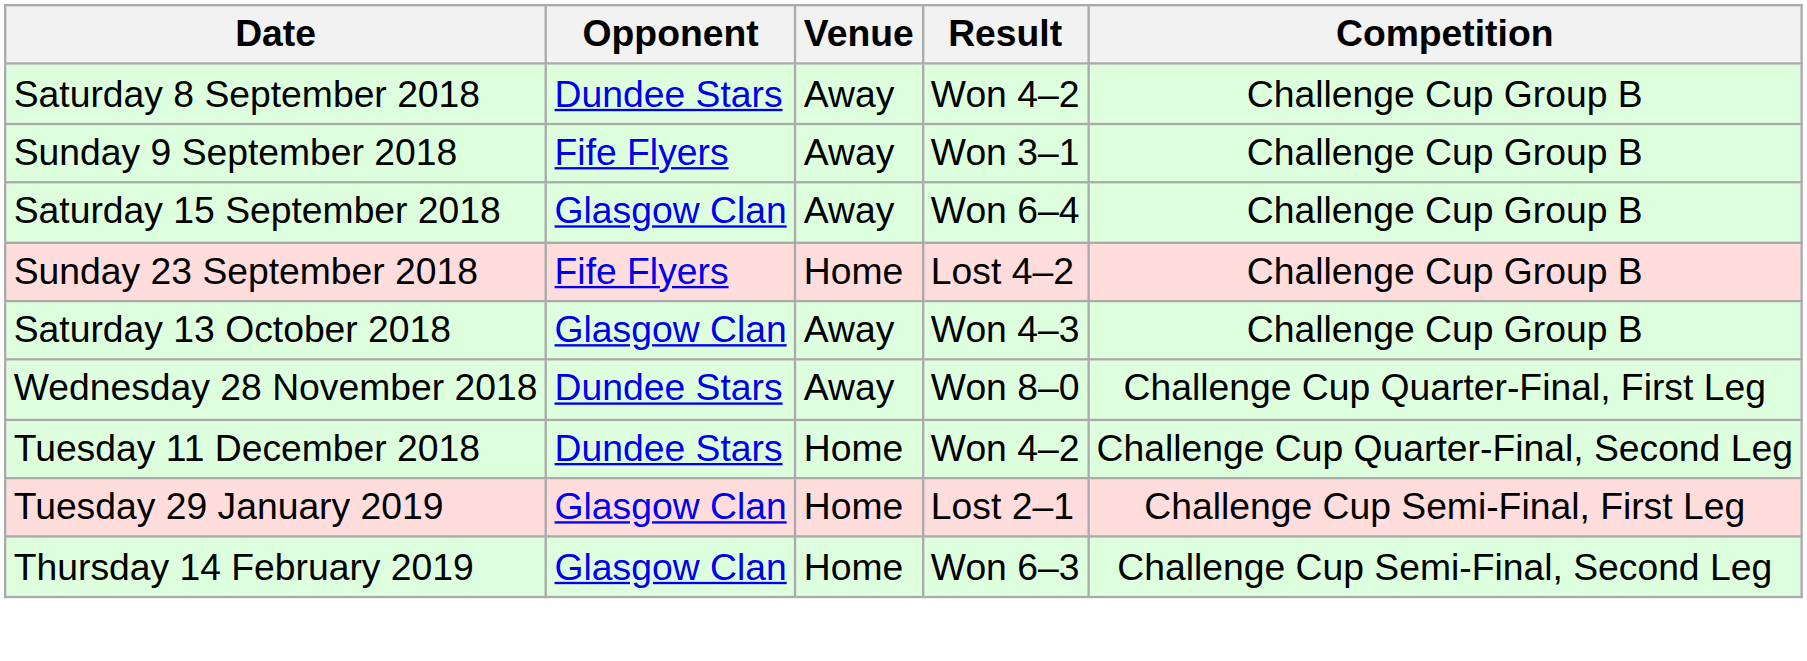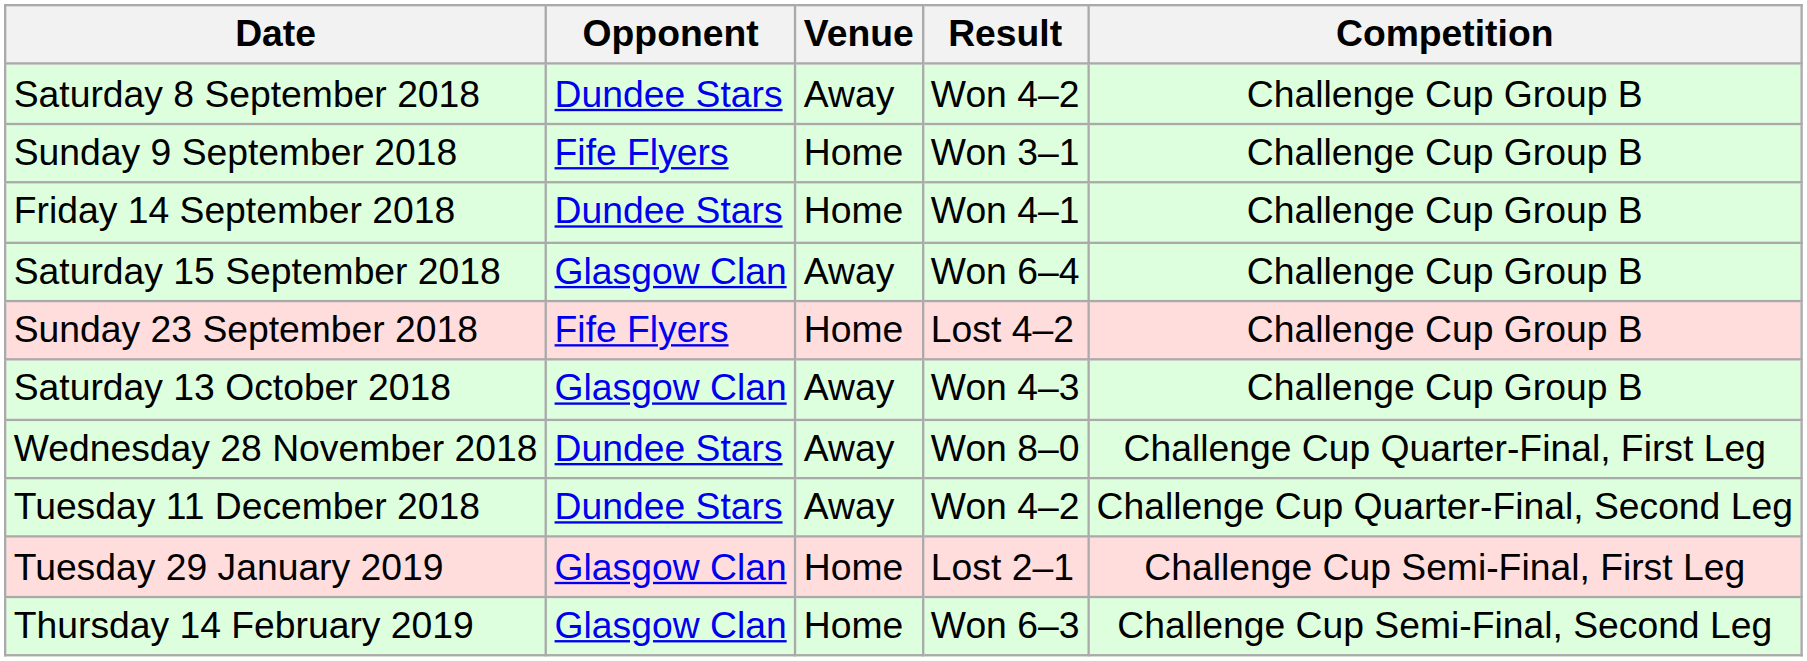Sunday 9 September 2018 | Venue: Away -> Home
+ row: Friday 14 September 2018 | Dundee Stars | Home | Won 4–1 | Challenge Cup Group B
Tuesday 11 December 2018 | Venue: Home -> Away
